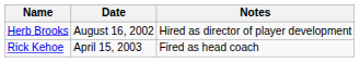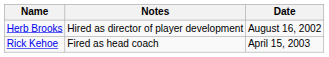columns swapped: Date <-> Notes
